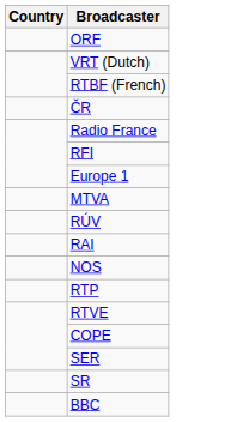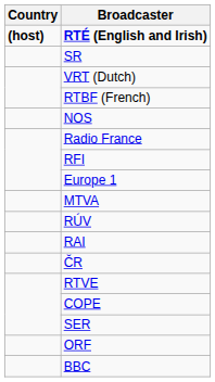+ row: (host) | RTÉ (English and Irish)
rows swapped: ORF <-> SR
rows swapped: ČR <-> NOS
- row: RTP
